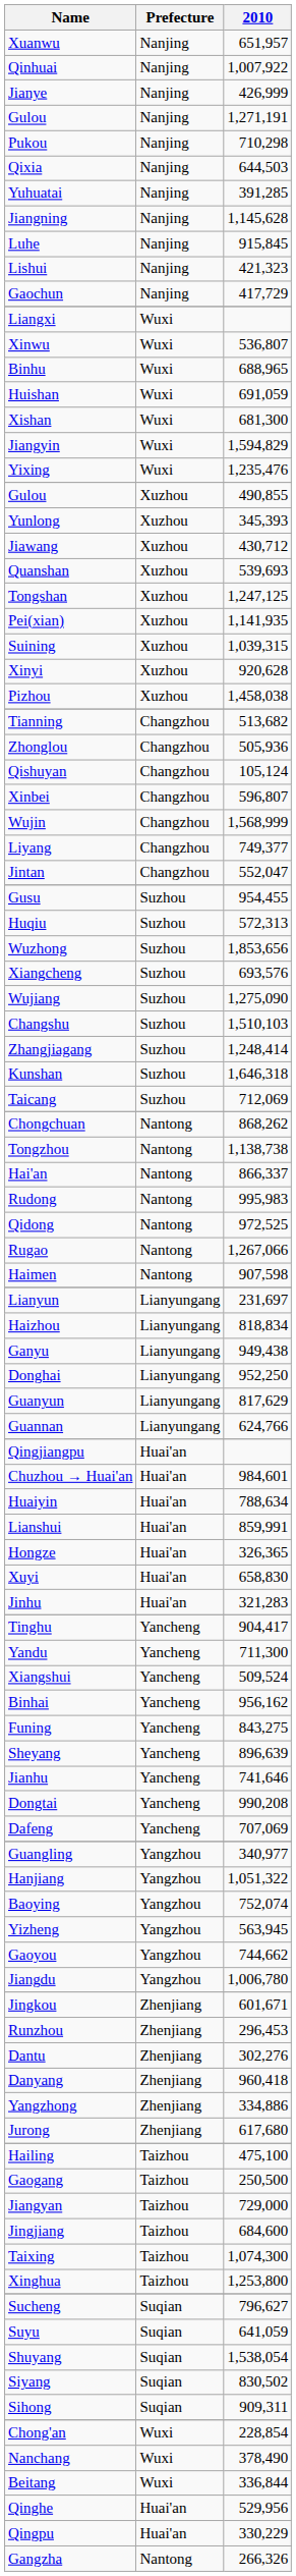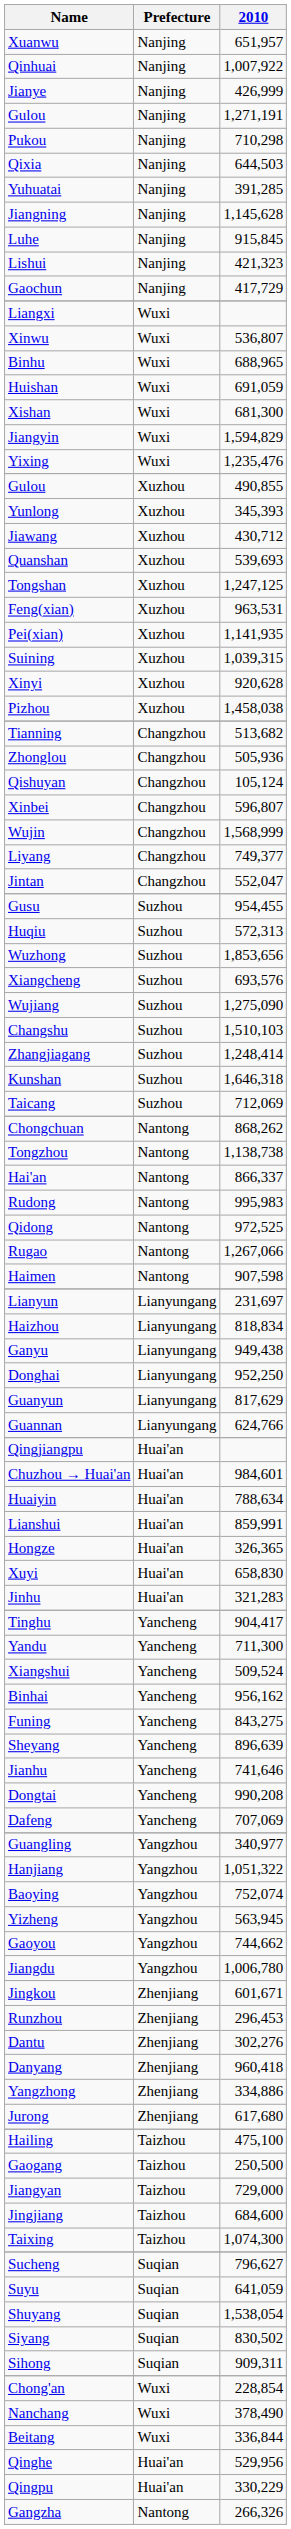+ row: Feng(xian) | Xuzhou | 963,531
- row: Xinghua | Taizhou | 1,253,800
